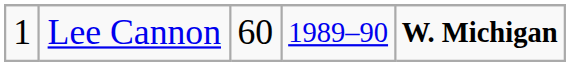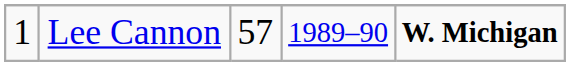Lee Cannon | column 3: 60 -> 57
